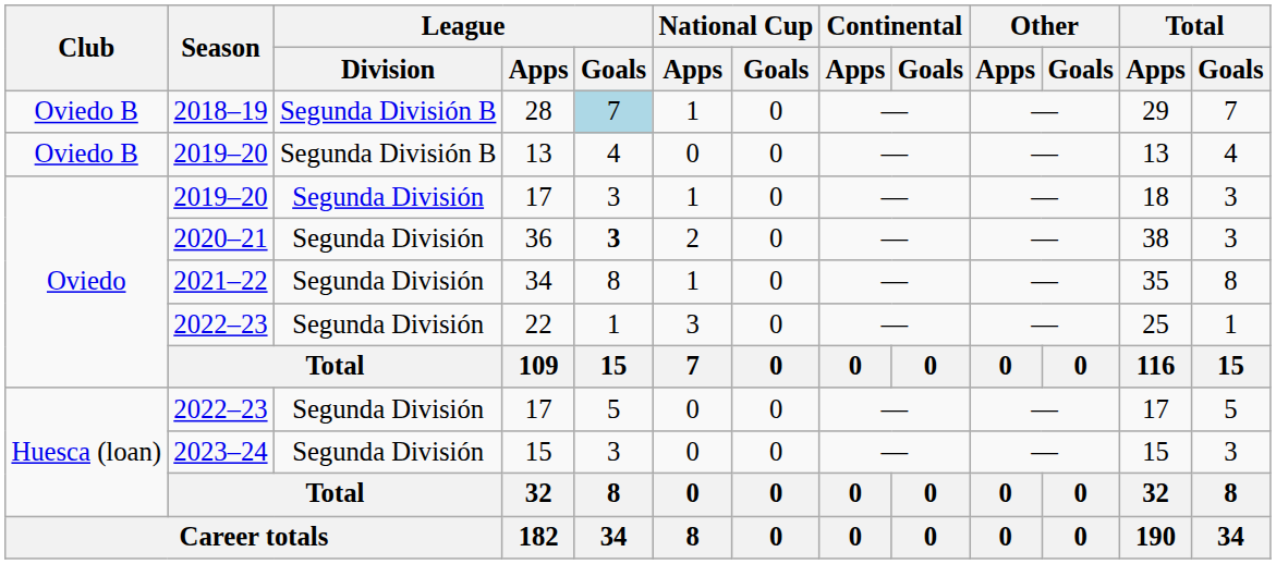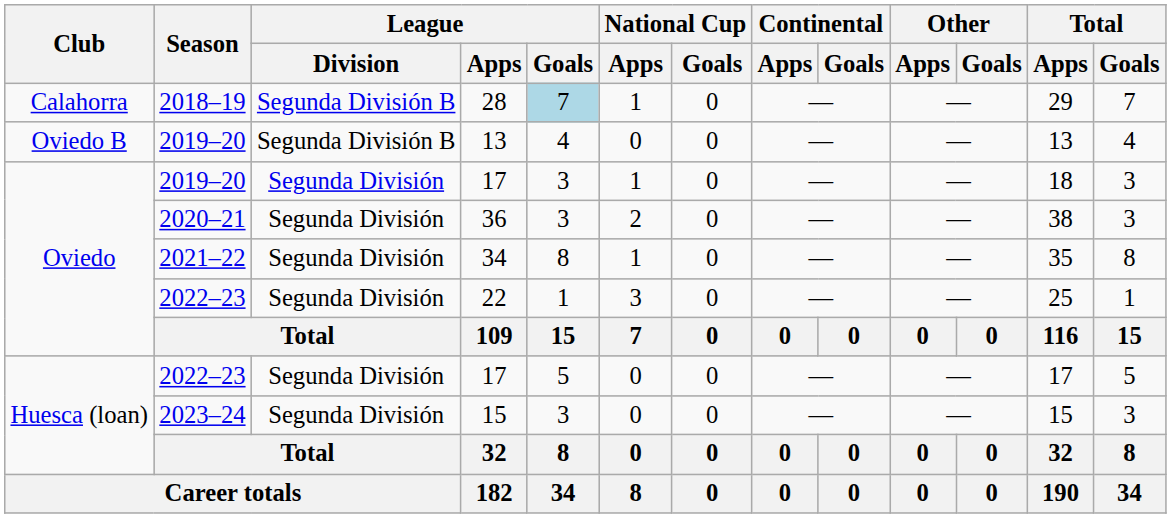28 | Club: Oviedo B -> Calahorra
36 | League / Goals: bold -> normal
